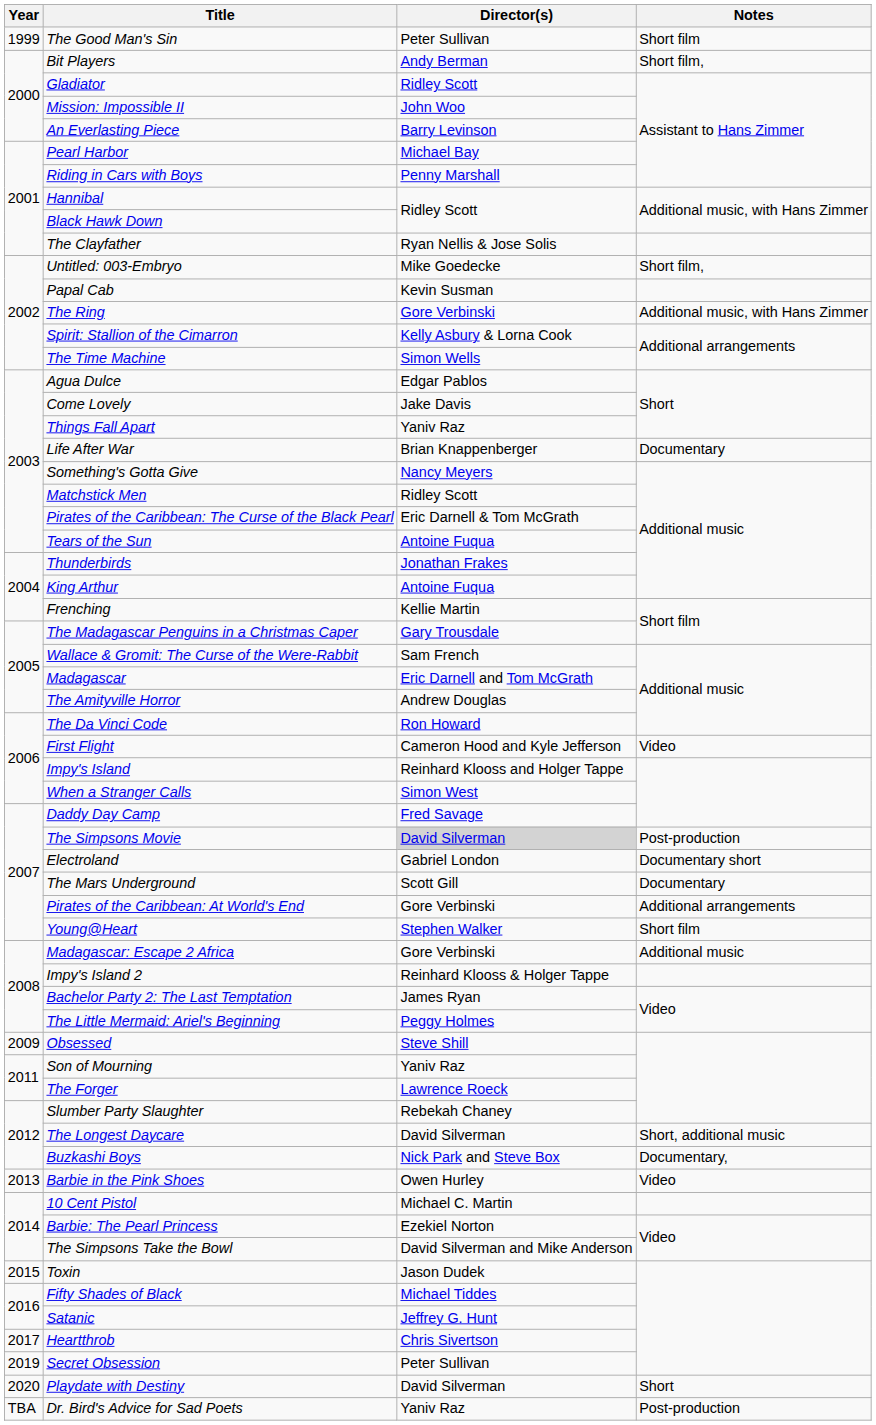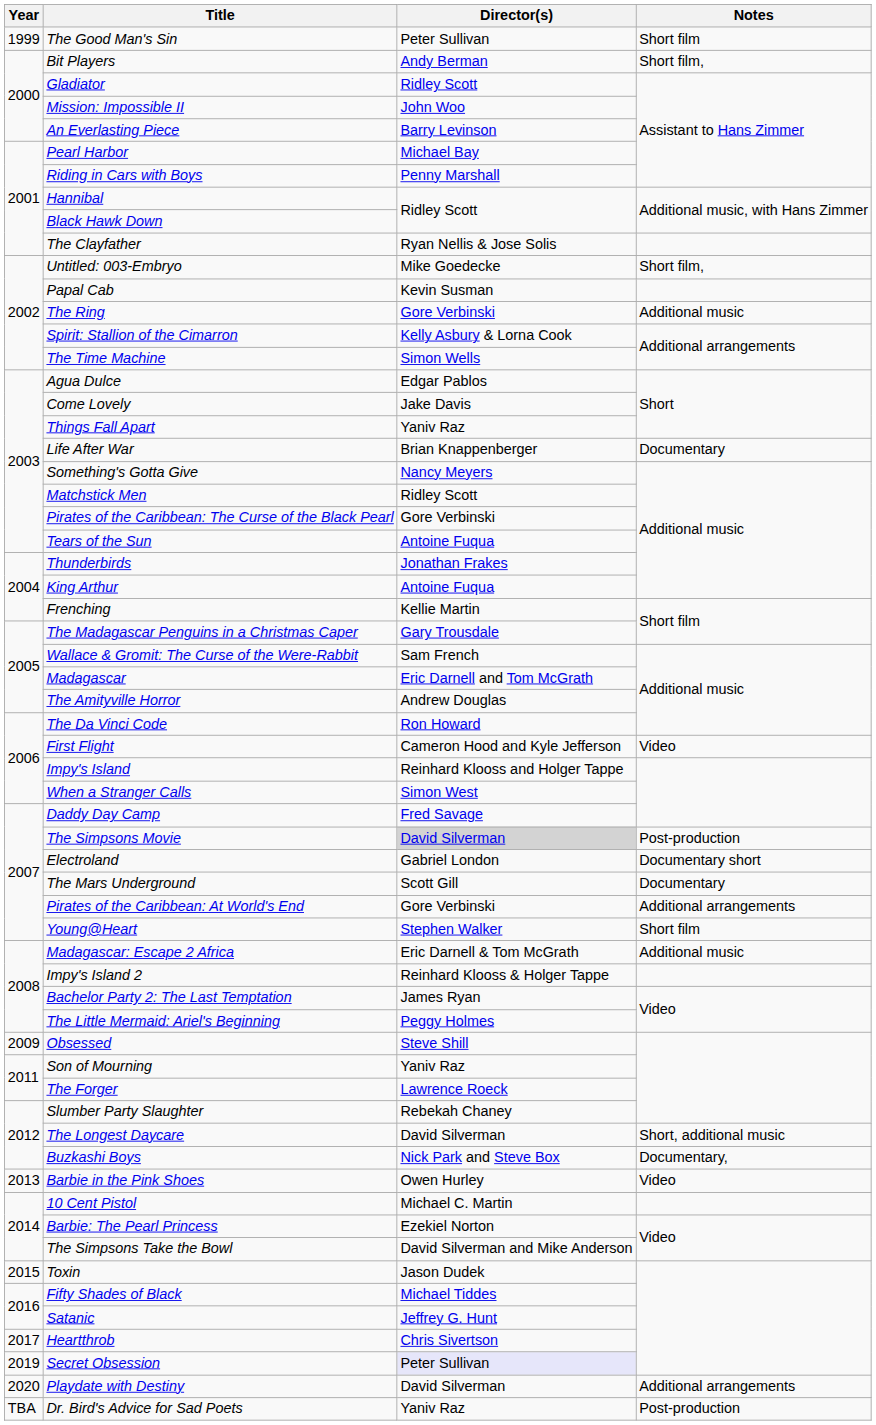The Ring | Notes: Additional music, with Hans Zimmer -> Additional music
Pirates of the Caribbean: The Curse of the Black Pearl | Director(s): Eric Darnell & Tom McGrath -> Gore Verbinski
Madagascar: Escape 2 Africa | Director(s): Gore Verbinski -> Eric Darnell & Tom McGrath
Secret Obsession | Director(s): no background -> lavender background
Playdate with Destiny | Notes: Short -> Additional arrangements
